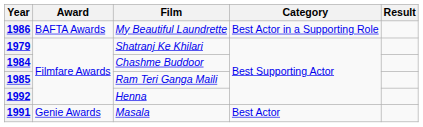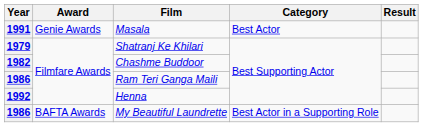rows swapped: My Beautiful Laundrette <-> Masala
Chashme Buddoor | Year: 1984 -> 1982
Ram Teri Ganga Maili | Year: 1985 -> 1986
